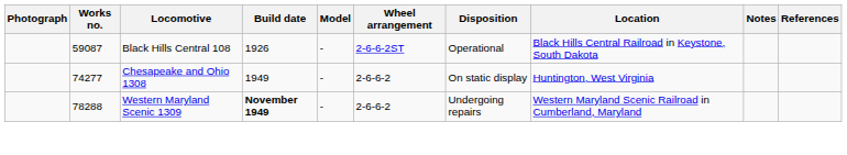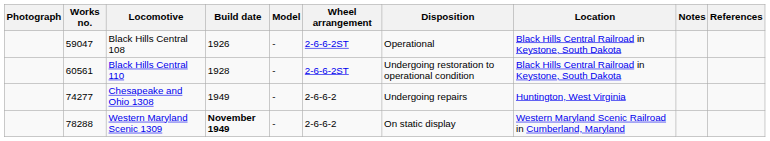Black Hills Central 108 | Works no.: 59087 -> 59047
+ row: 60561 | Black Hills Central 110 | 1928 | - | 2-6-6-2ST | Undergoing restoration to operational condition | Black Hills Central Railroad in Keystone, South Dakota
Chesapeake and Ohio 1308 | Disposition: On static display -> Undergoing repairs
Western Maryland Scenic 1309 | Disposition: Undergoing repairs -> On static display
